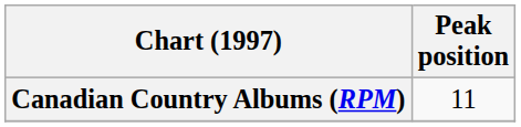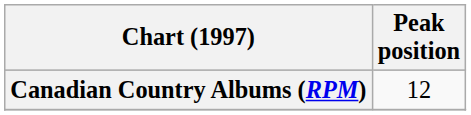Canadian Country Albums (RPM) | Peak position: 11 -> 12
